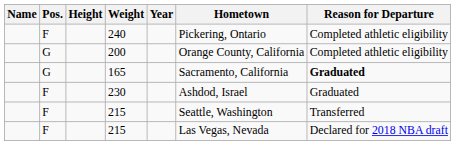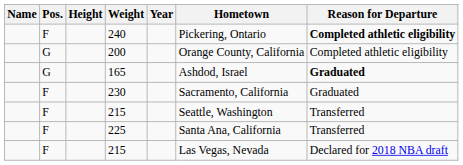240 | Reason for Departure: normal -> bold
165 | Hometown: Sacramento, California -> Ashdod, Israel
230 | Hometown: Ashdod, Israel -> Sacramento, California
+ row: F | 225 | Santa Ana, California | Transferred
